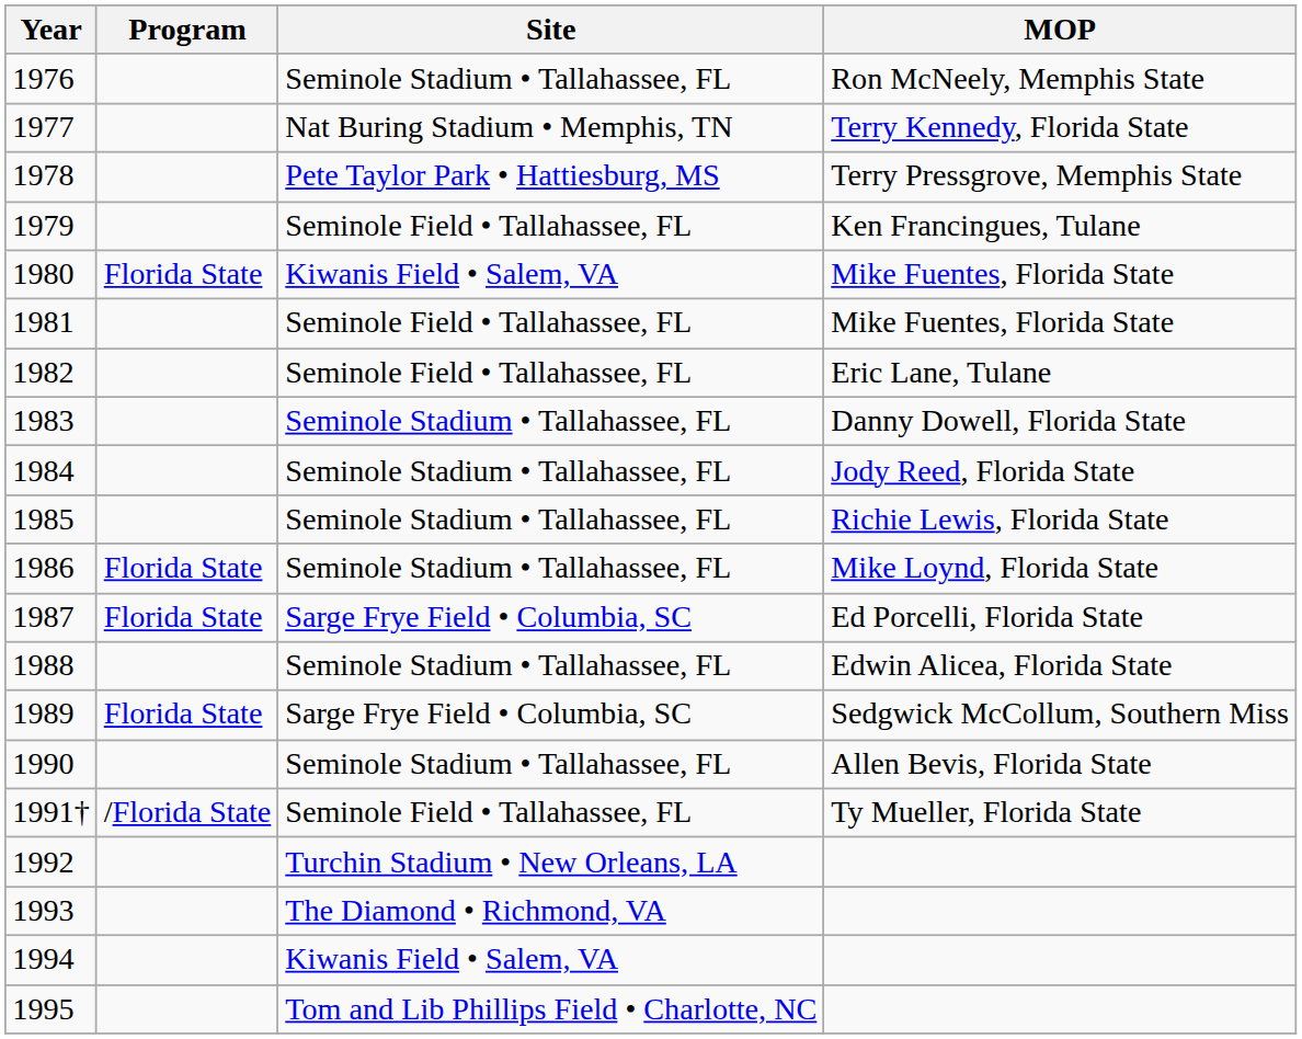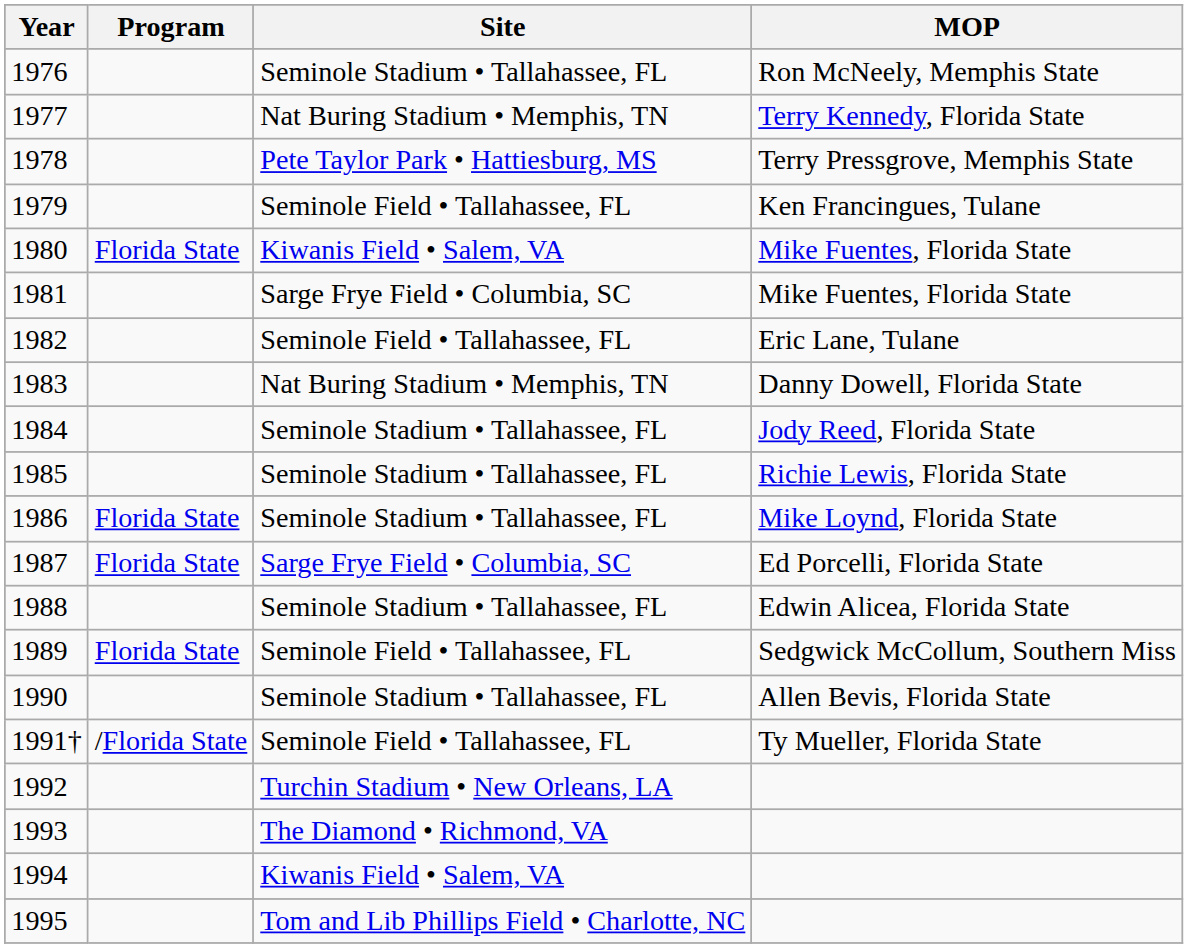1981 | Site: Seminole Field • Tallahassee, FL -> Sarge Frye Field • Columbia, SC
1983 | Site: Seminole Stadium • Tallahassee, FL -> Nat Buring Stadium • Memphis, TN
1989 | Site: Sarge Frye Field • Columbia, SC -> Seminole Field • Tallahassee, FL
